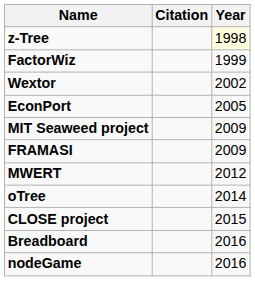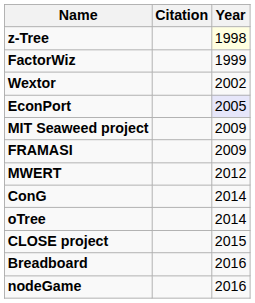EconPort | Year: no background -> lavender background
+ row: ConG | 2014
